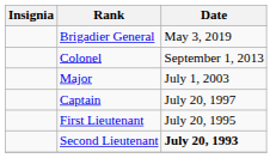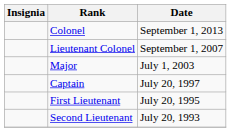- row: Brigadier General | May 3, 2019
+ row: Lieutenant Colonel | September 1, 2007
Second Lieutenant | Date: bold -> normal
